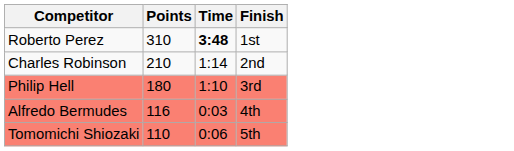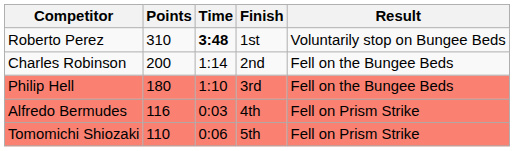+ column: Result | Voluntarily stop on Bungee Beds | Fell on the Bungee Beds | Fell on the Bungee Beds | Fell on Prism Strike | Fell on Prism Strike
Charles Robinson | Points: 210 -> 200
